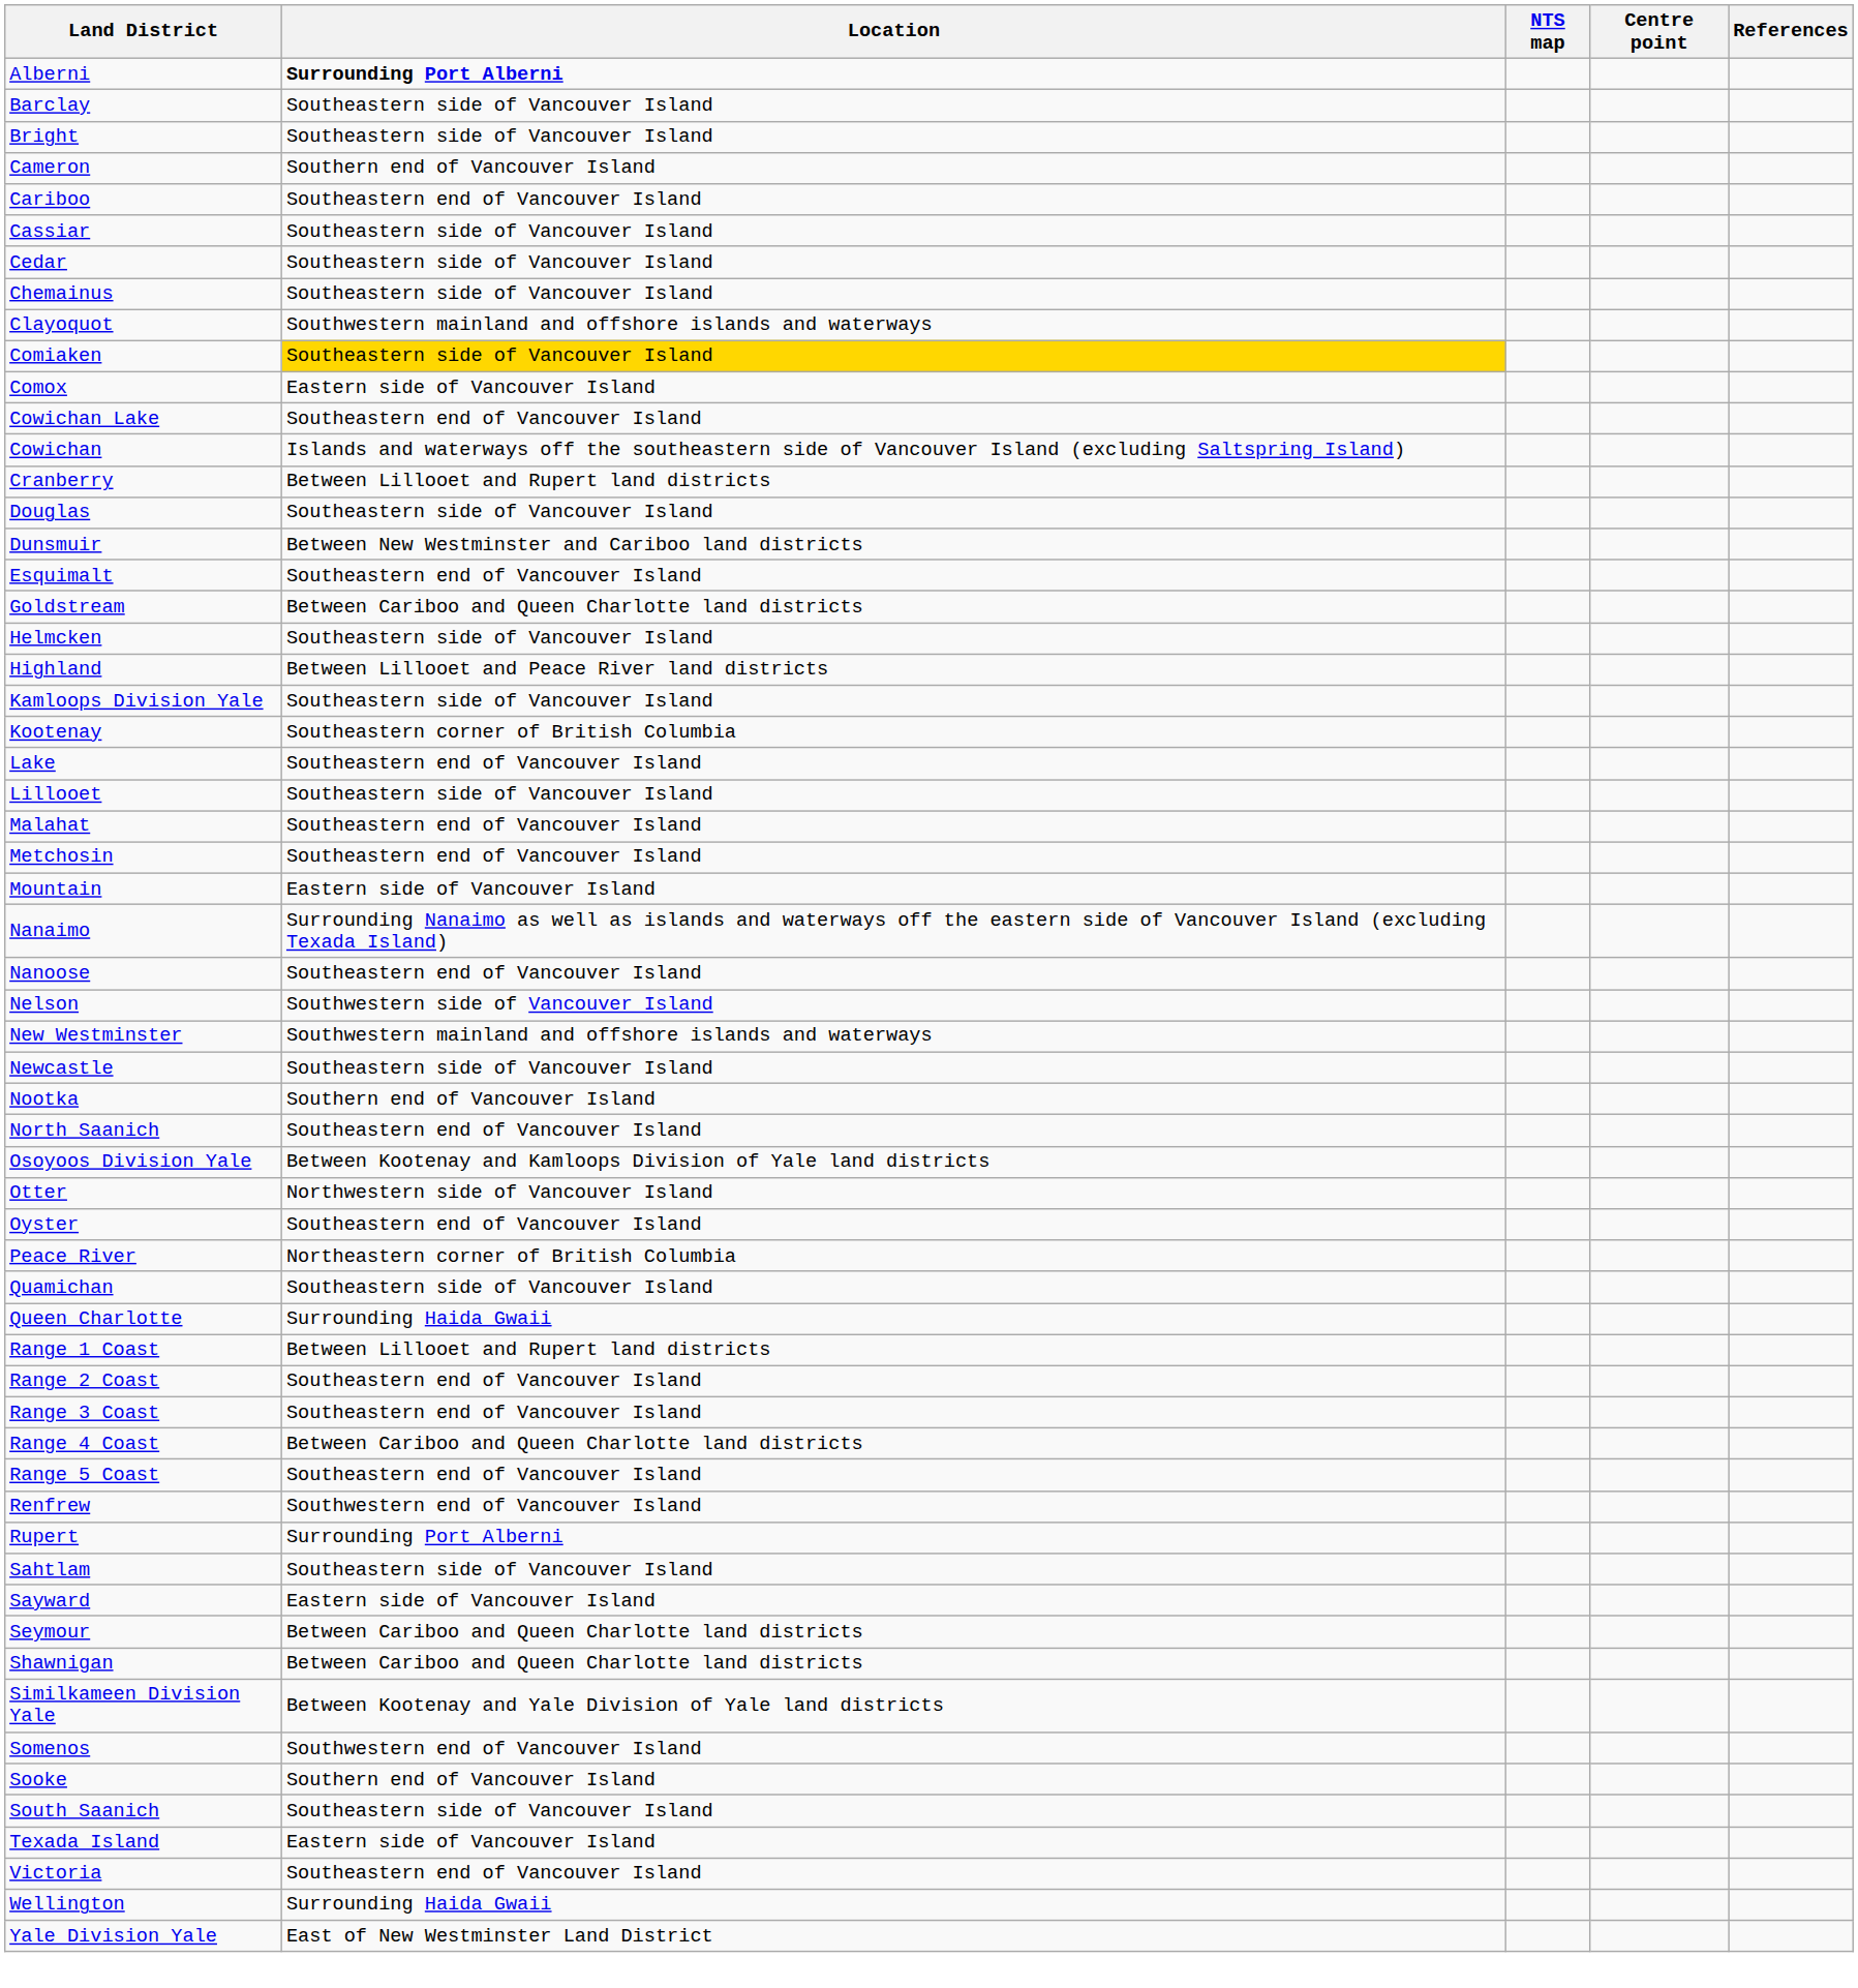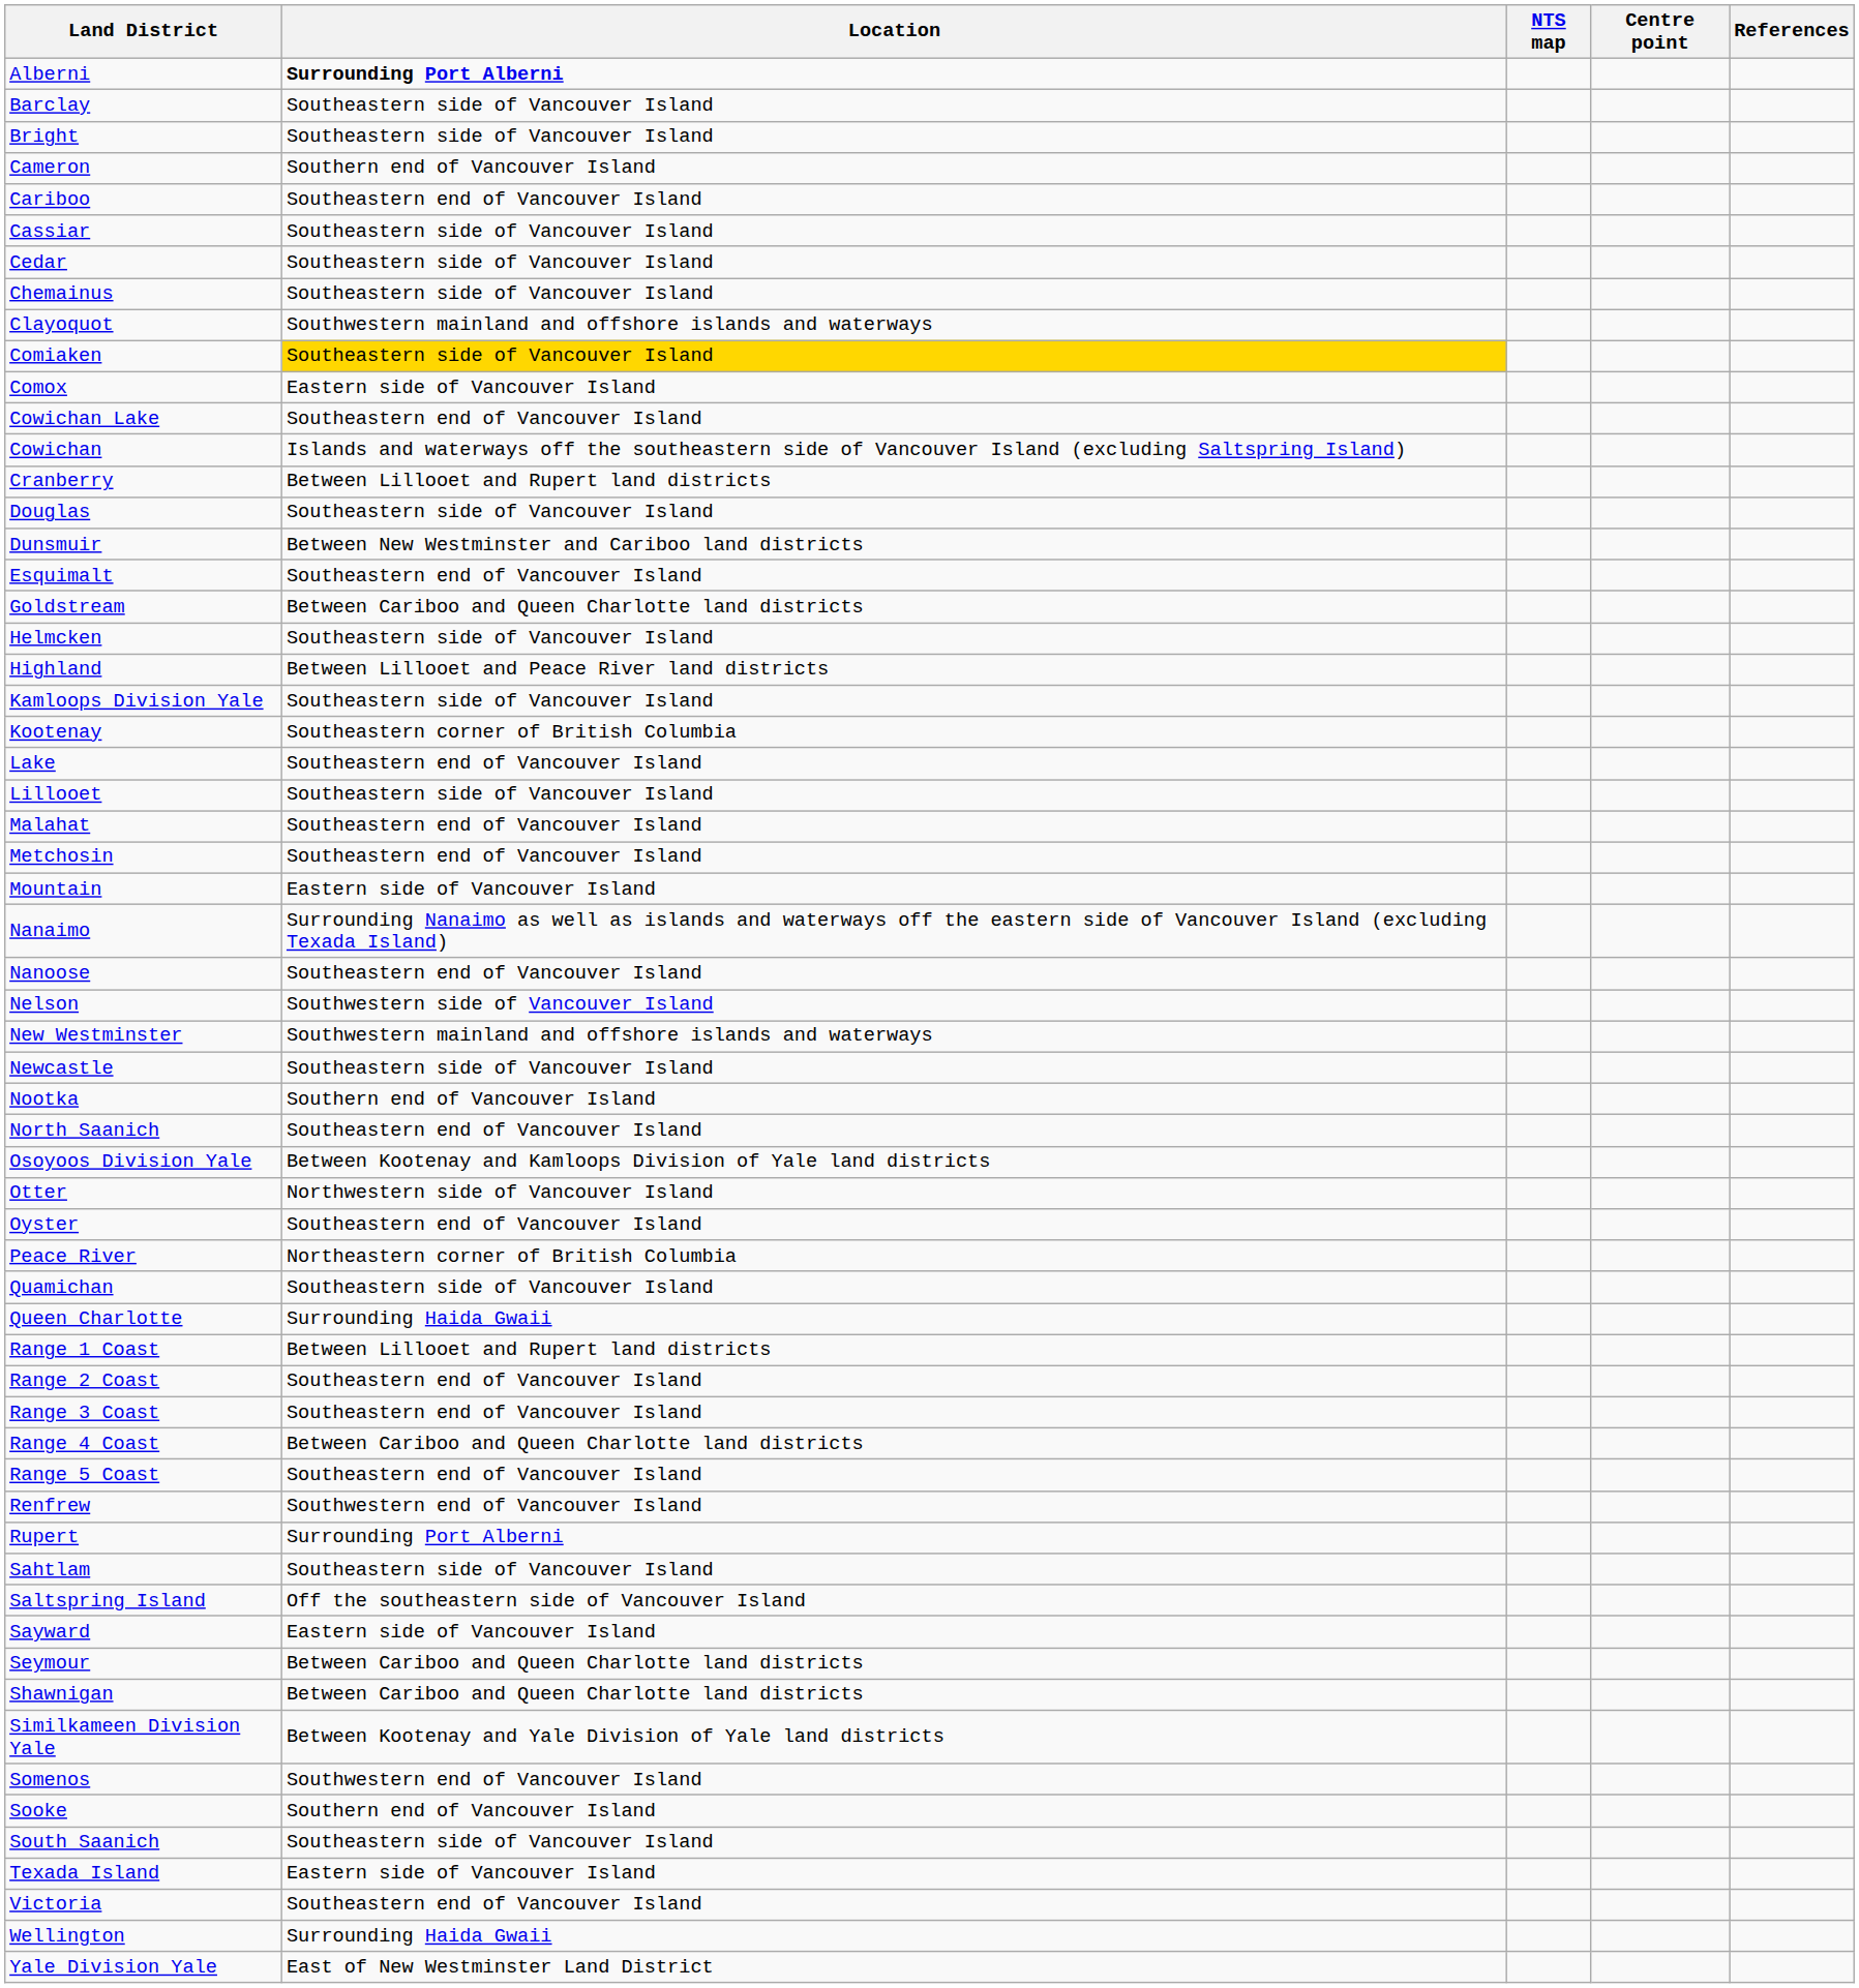+ row: Saltspring Island | Off the southeastern side of Vancouver Island
